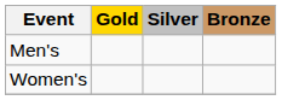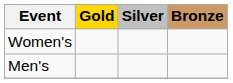rows swapped: Men's <-> Women's
